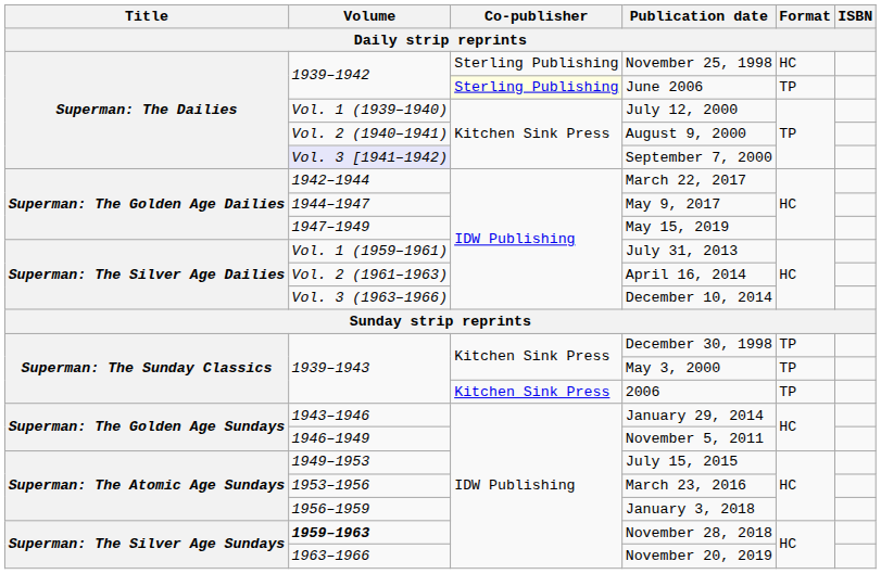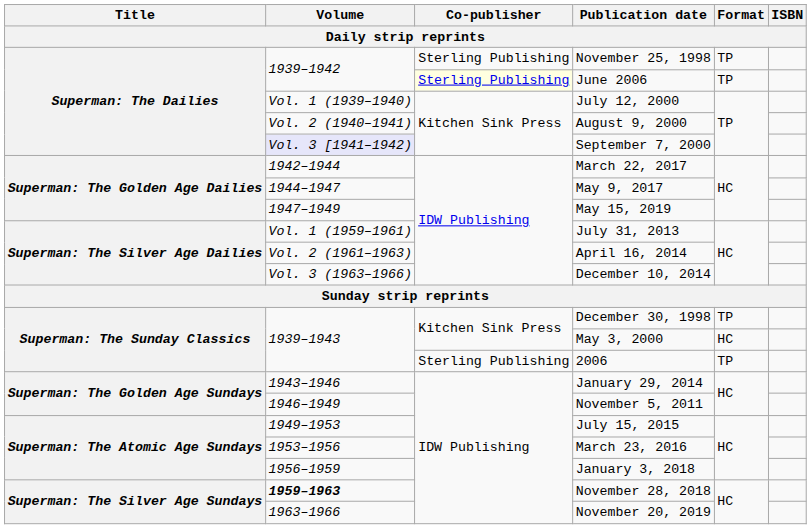November 25, 1998 | Format: HC -> TP
May 3, 2000 | Format: TP -> HC
2006 | Co-publisher: Kitchen Sink Press -> Sterling Publishing
